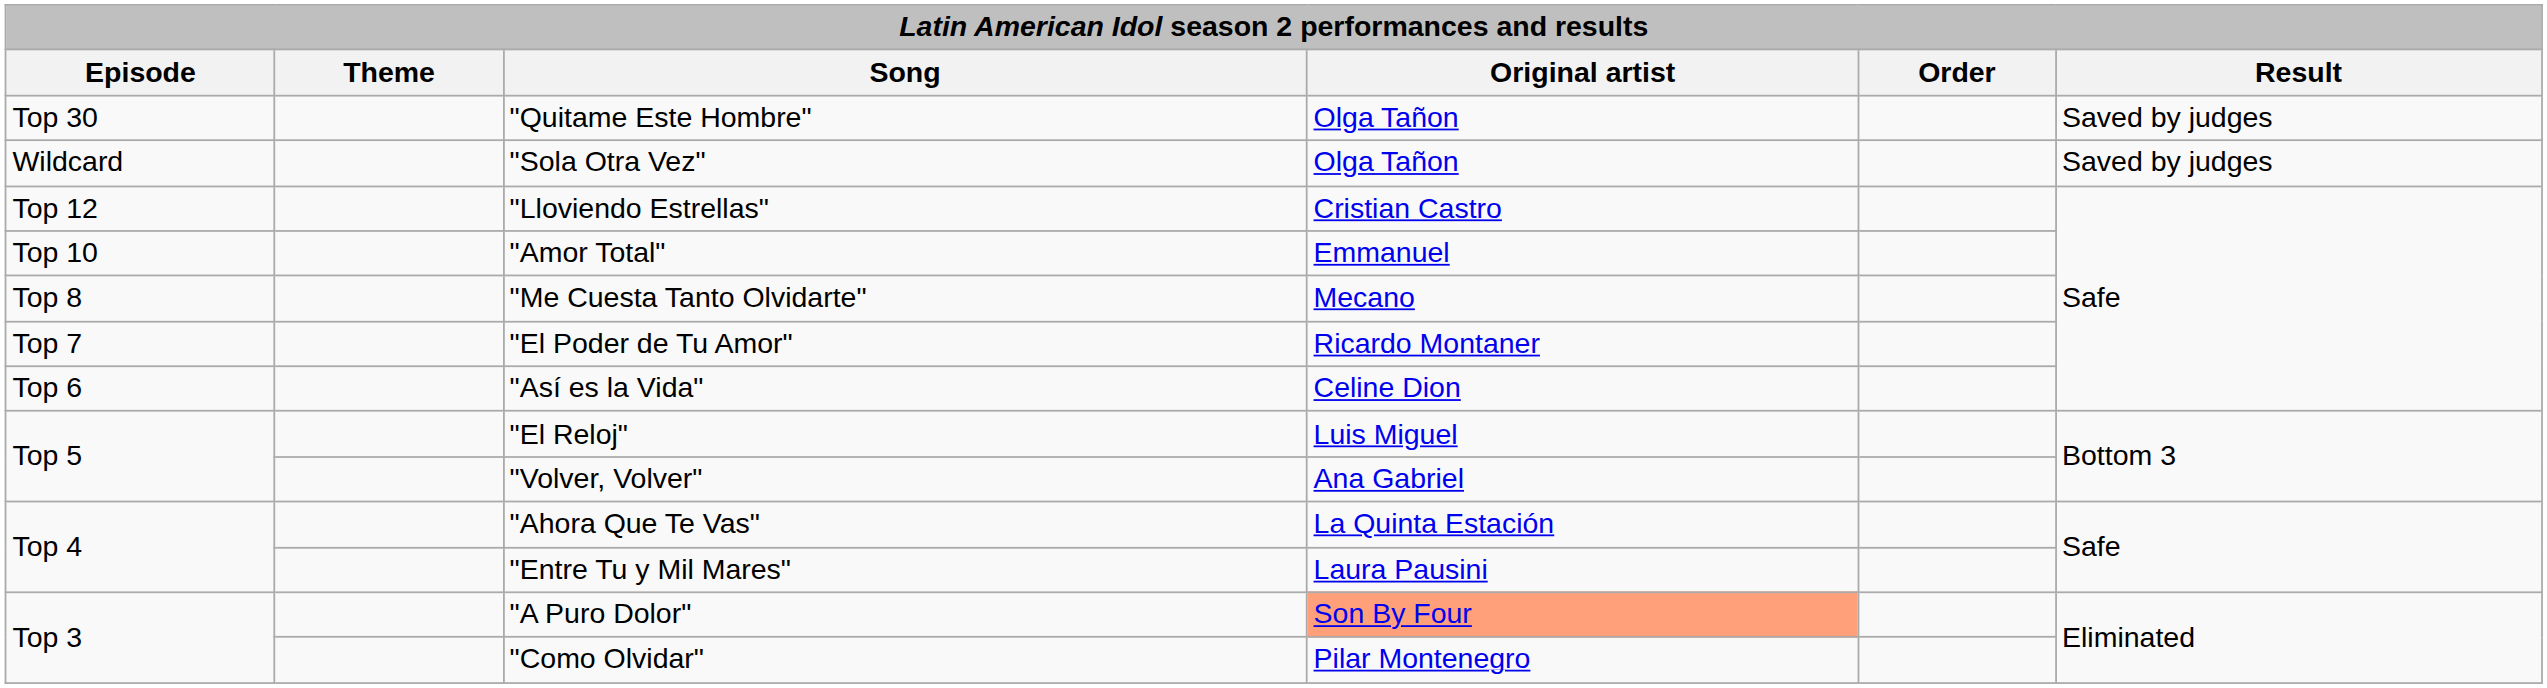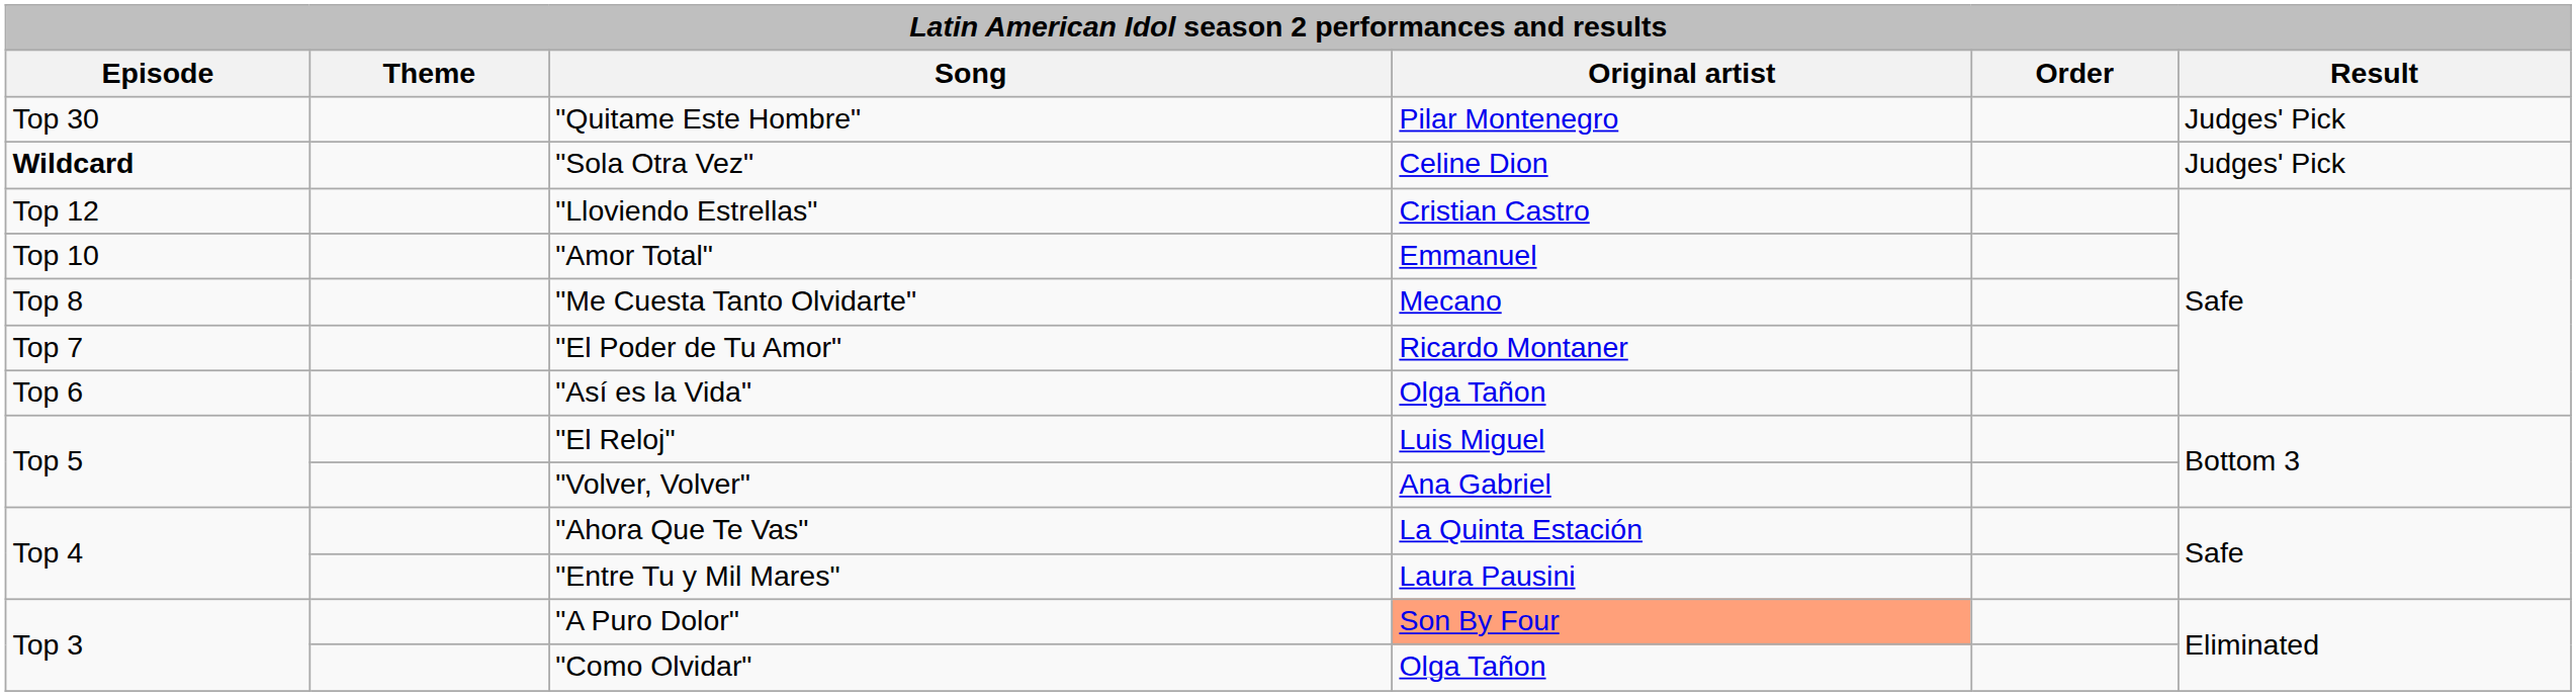"Quitame Este Hombre" | Original artist: Olga Tañon -> Pilar Montenegro
"Quitame Este Hombre" | Result: Saved by judges -> Judges' Pick
"Sola Otra Vez" | Episode: normal -> bold
"Sola Otra Vez" | Original artist: Olga Tañon -> Celine Dion
"Sola Otra Vez" | Result: Saved by judges -> Judges' Pick
"Así es la Vida" | Original artist: Celine Dion -> Olga Tañon
"Como Olvidar" | Original artist: Pilar Montenegro -> Olga Tañon
